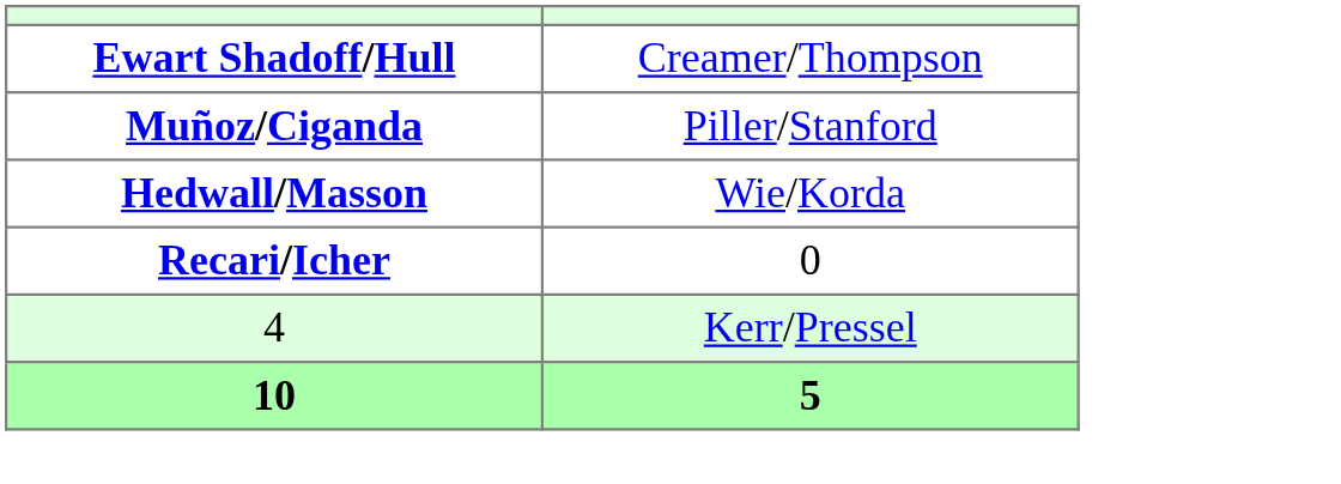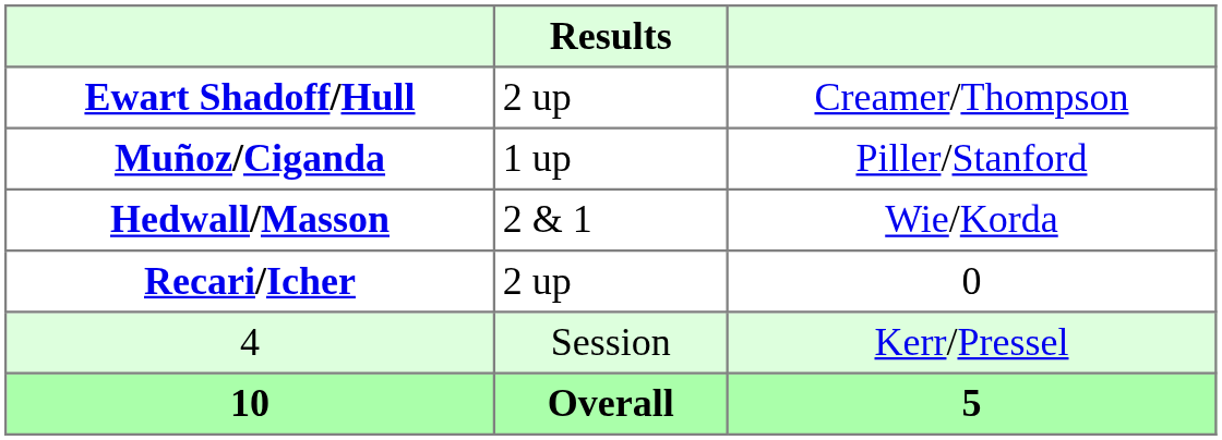+ column: Results | 2 up | 1 up | 2 & 1 | 2 up | Session | Overall
